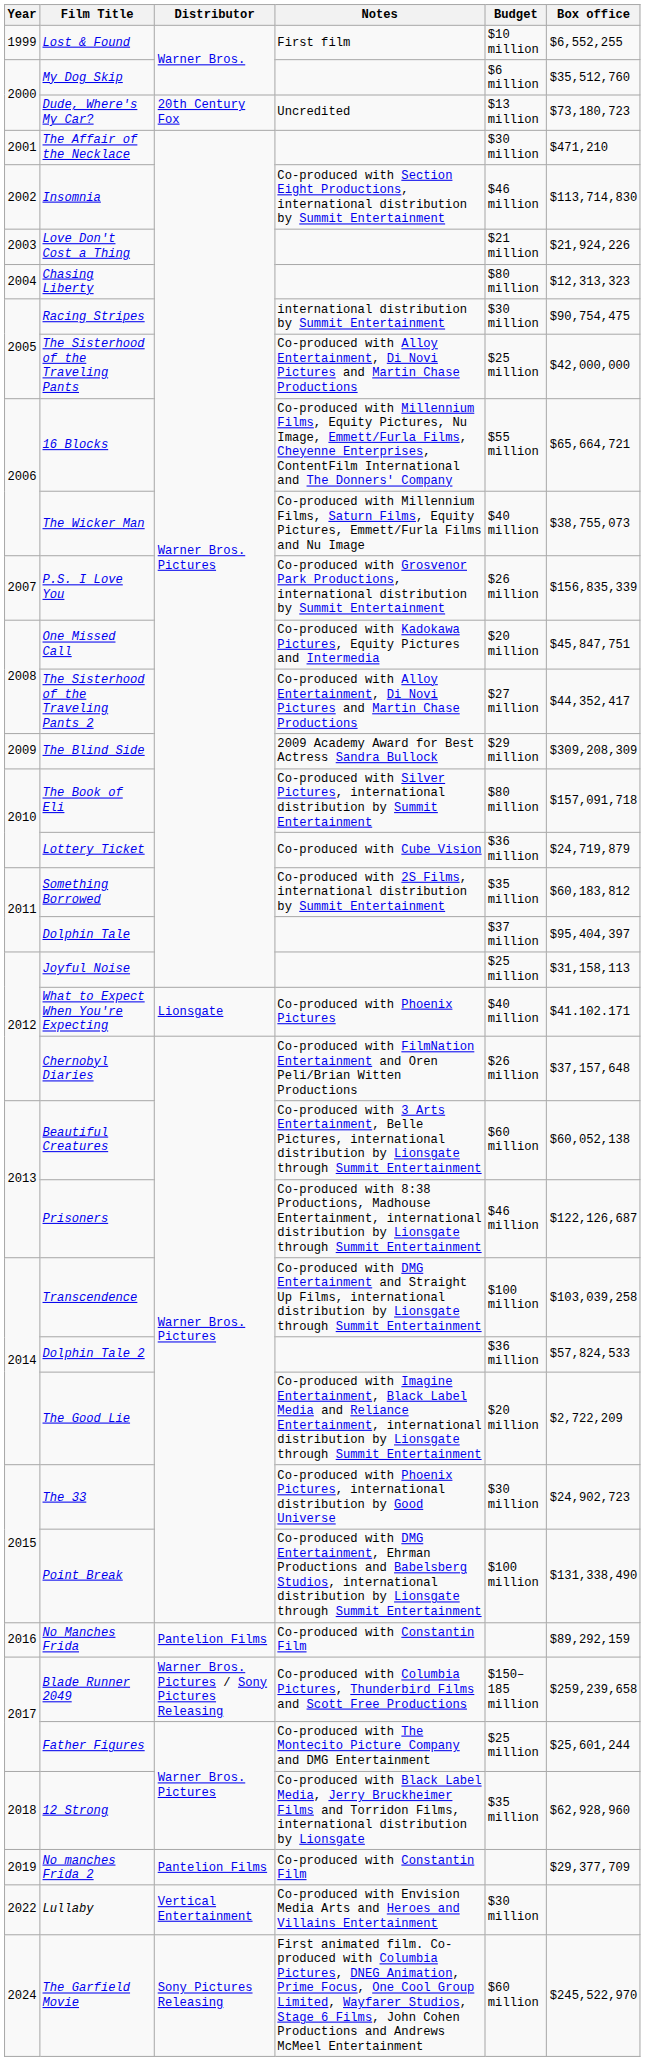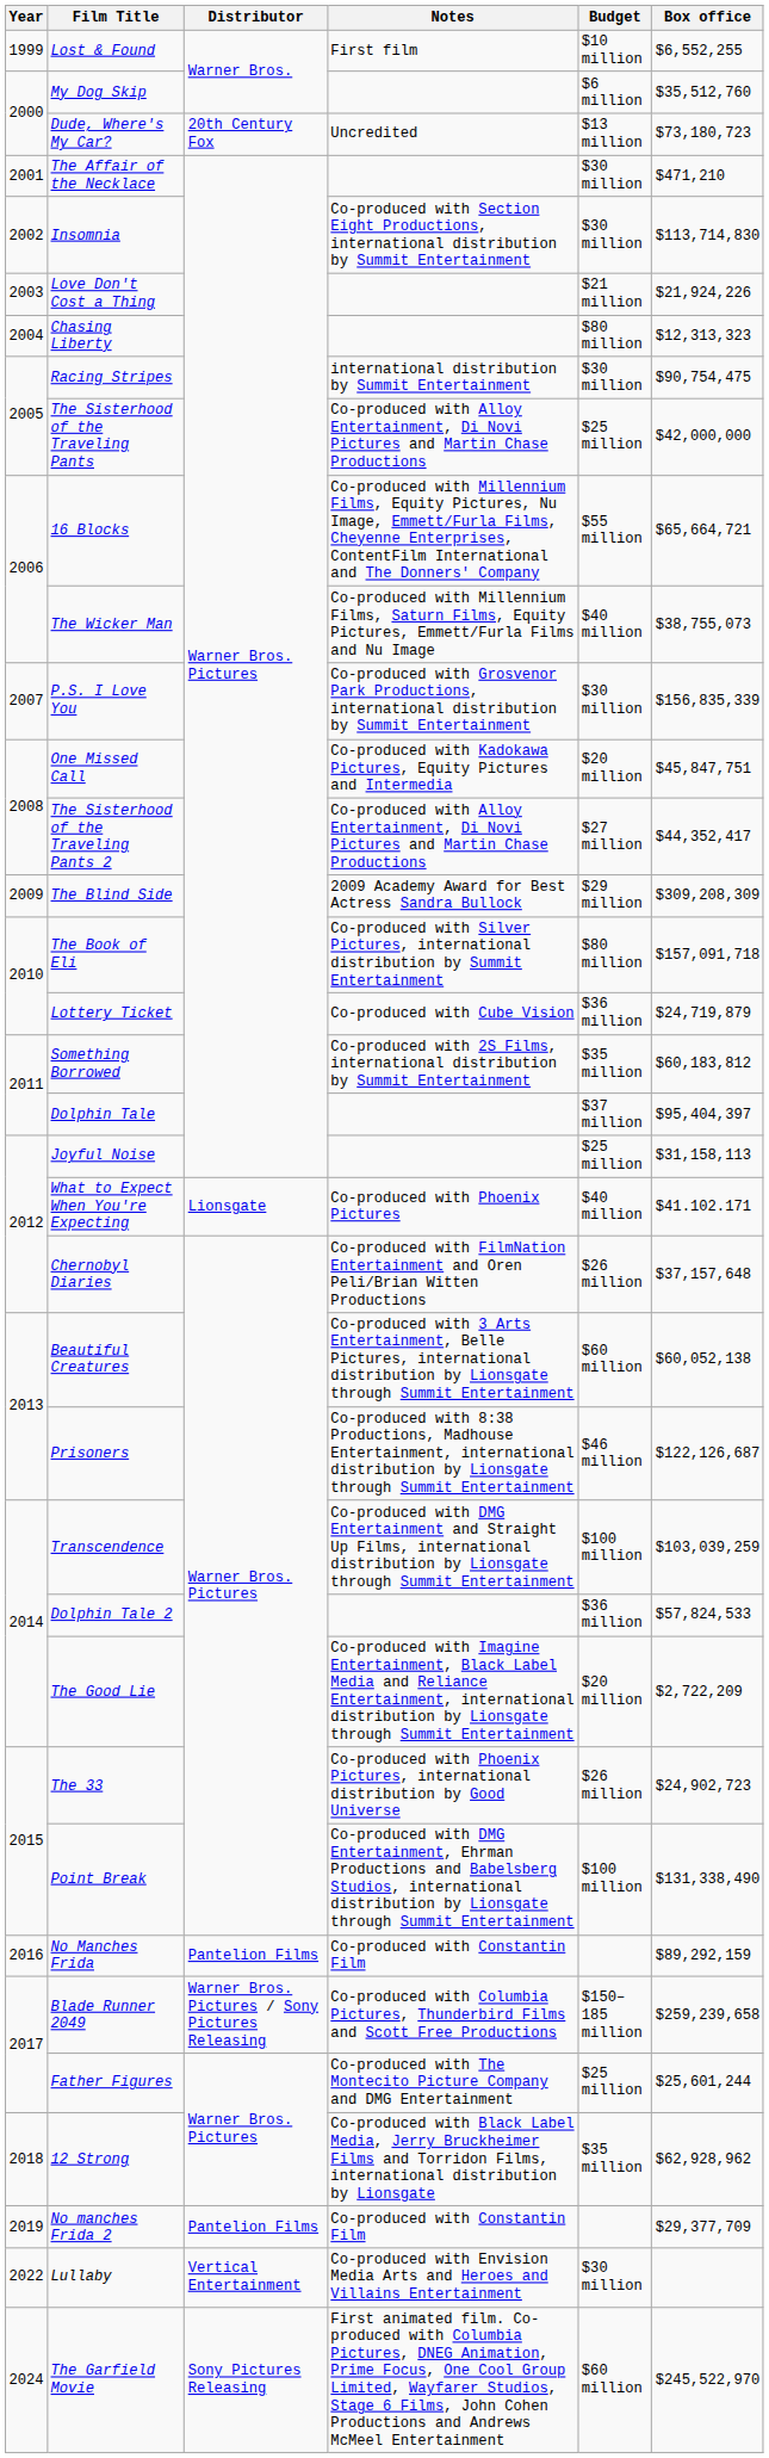Insomnia | Budget: $46 million -> $30 million
P.S. I Love You | Budget: $26 million -> $30 million
Transcendence | Box office: $103,039,258 -> $103,039,259
The 33 | Budget: $30 million -> $26 million
12 Strong | Box office: $62,928,960 -> $62,928,962
